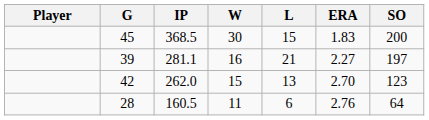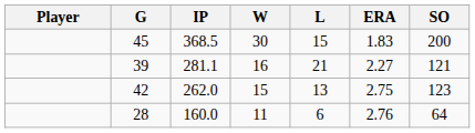39 | SO: 197 -> 121
42 | ERA: 2.70 -> 2.75
28 | IP: 160.5 -> 160.0
